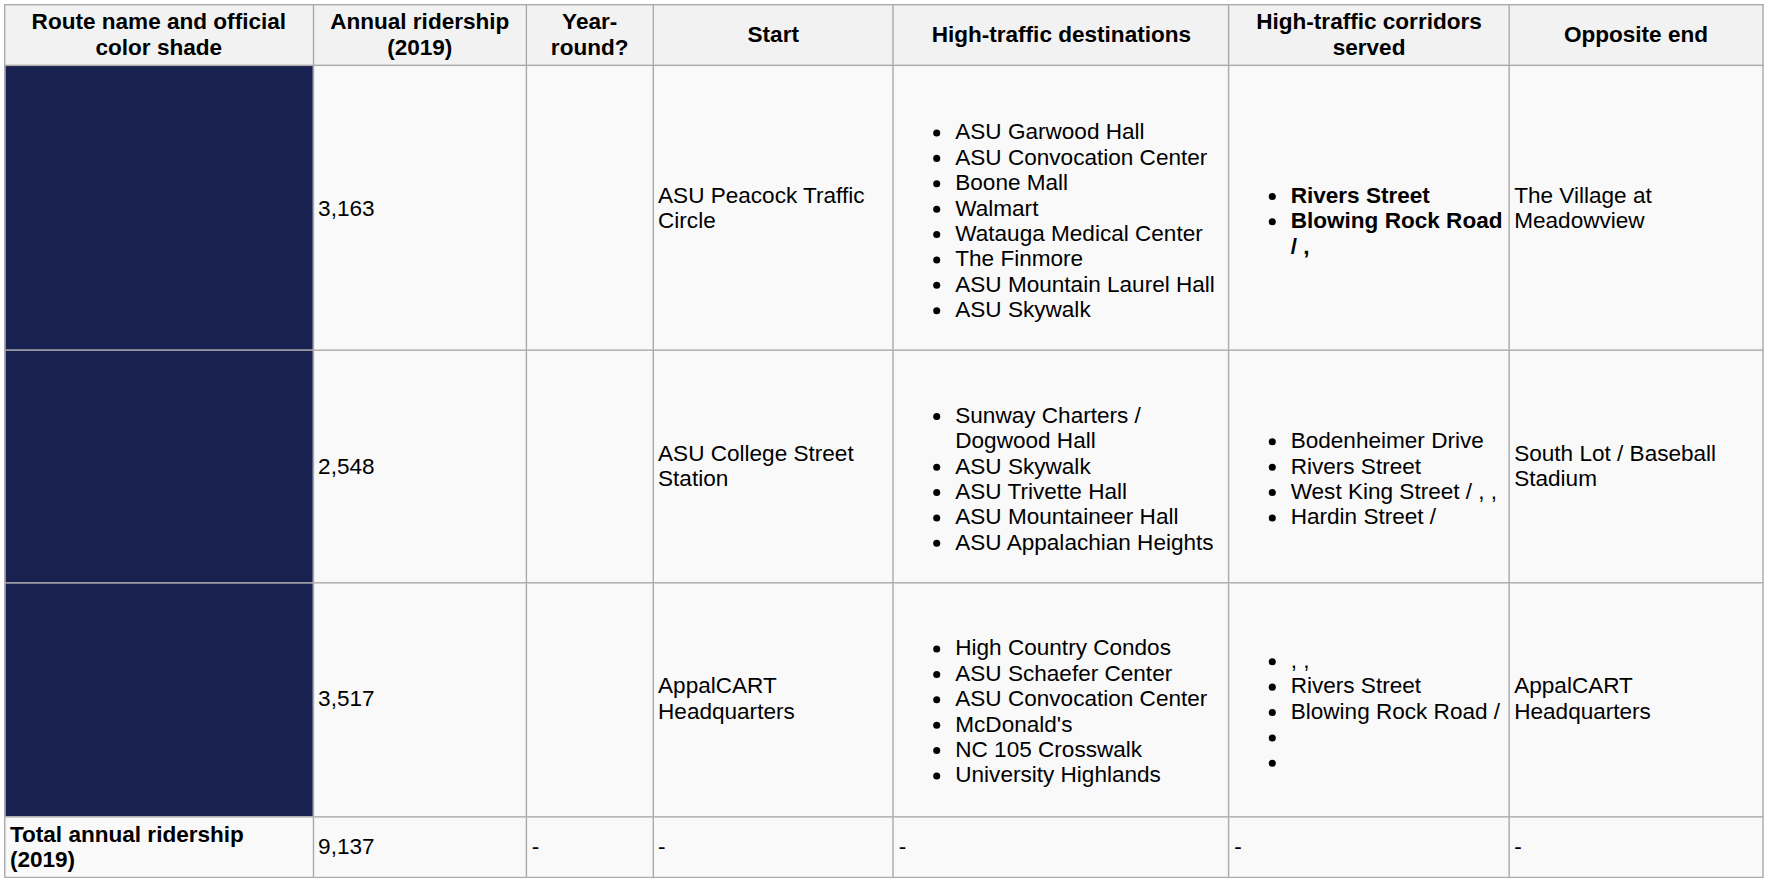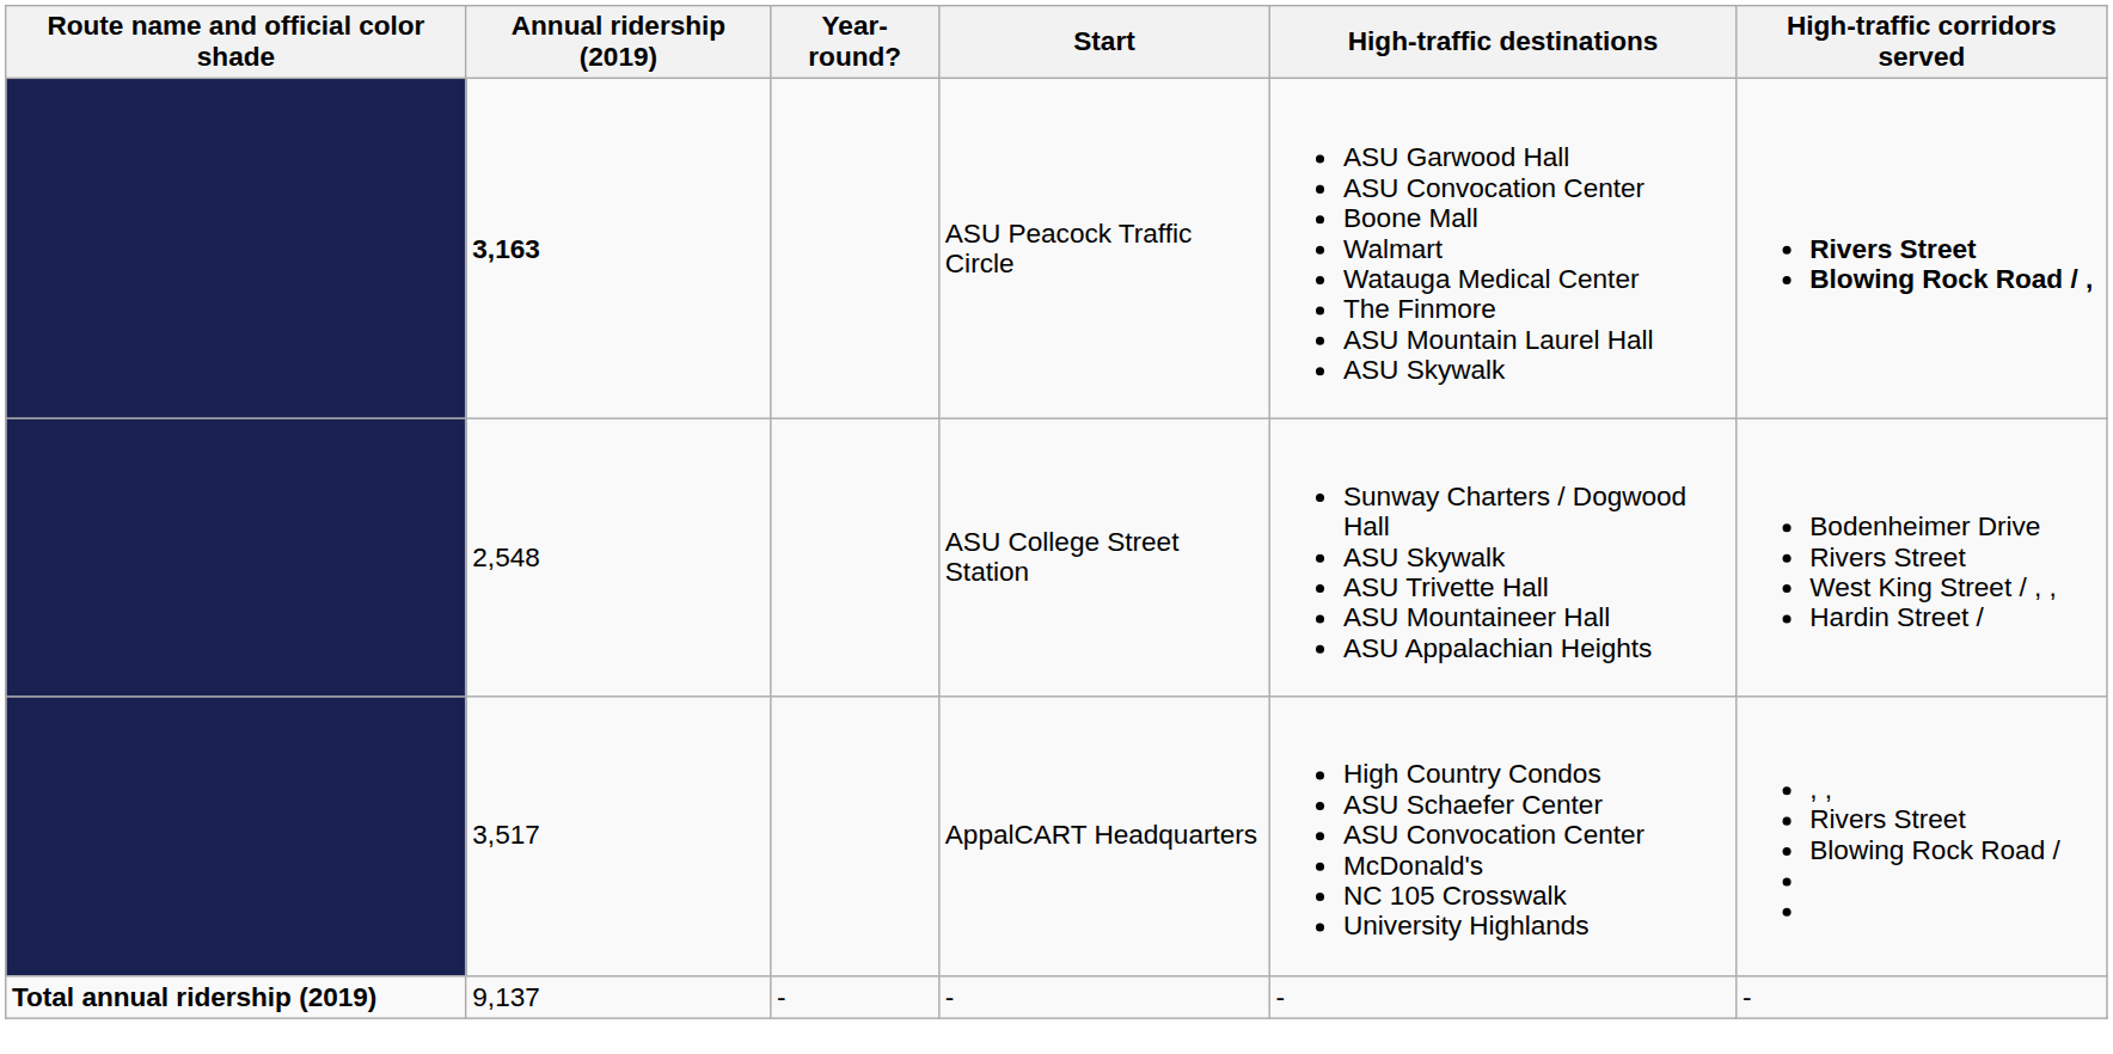- column: Opposite end | The Village at Meadowview | South Lot / Baseball Stadium | AppalCART Headquarters | -
ASU Peacock Traffic Circle | Annual ridership (2019): normal -> bold
